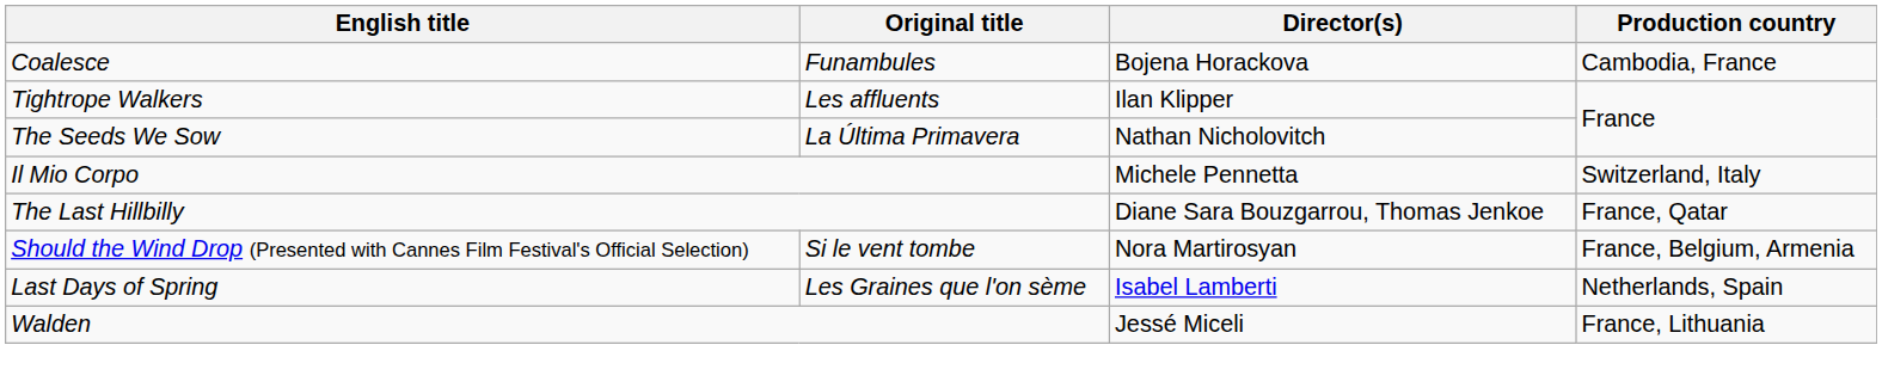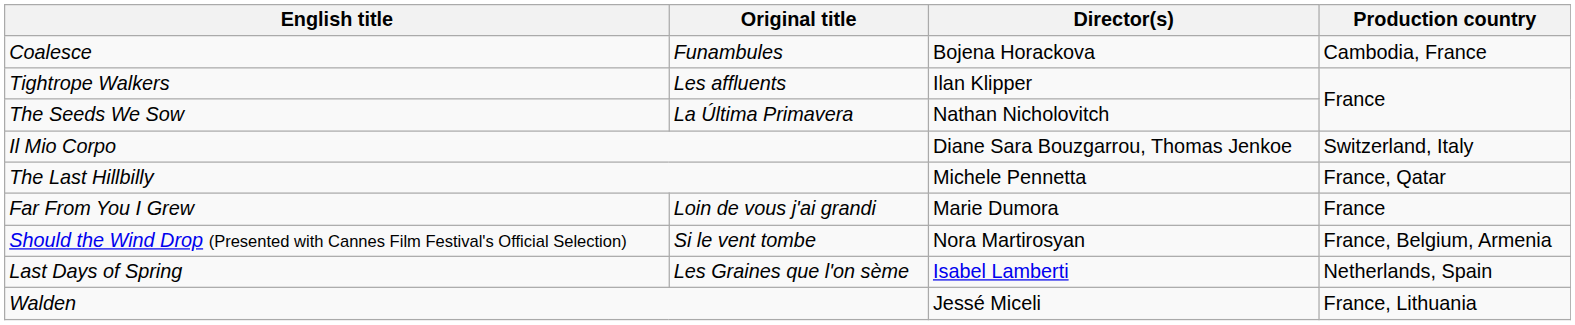Il Mio Corpo | Director(s): Michele Pennetta -> Diane Sara Bouzgarrou, Thomas Jenkoe
The Last Hillbilly | Director(s): Diane Sara Bouzgarrou, Thomas Jenkoe -> Michele Pennetta
+ row: Far From You I Grew | Loin de vous j'ai grandi | Marie Dumora | France
